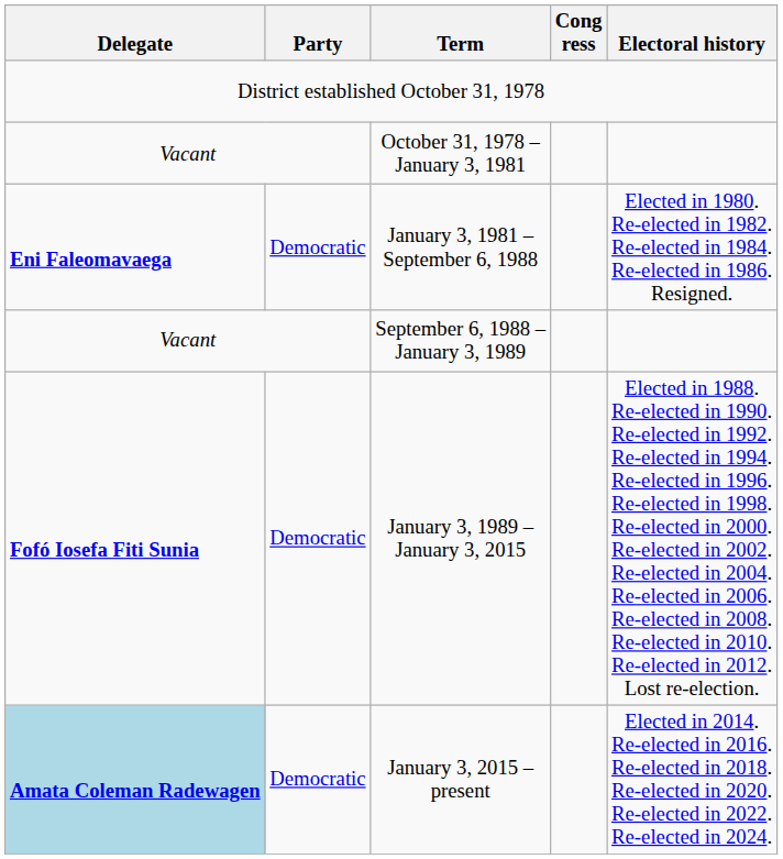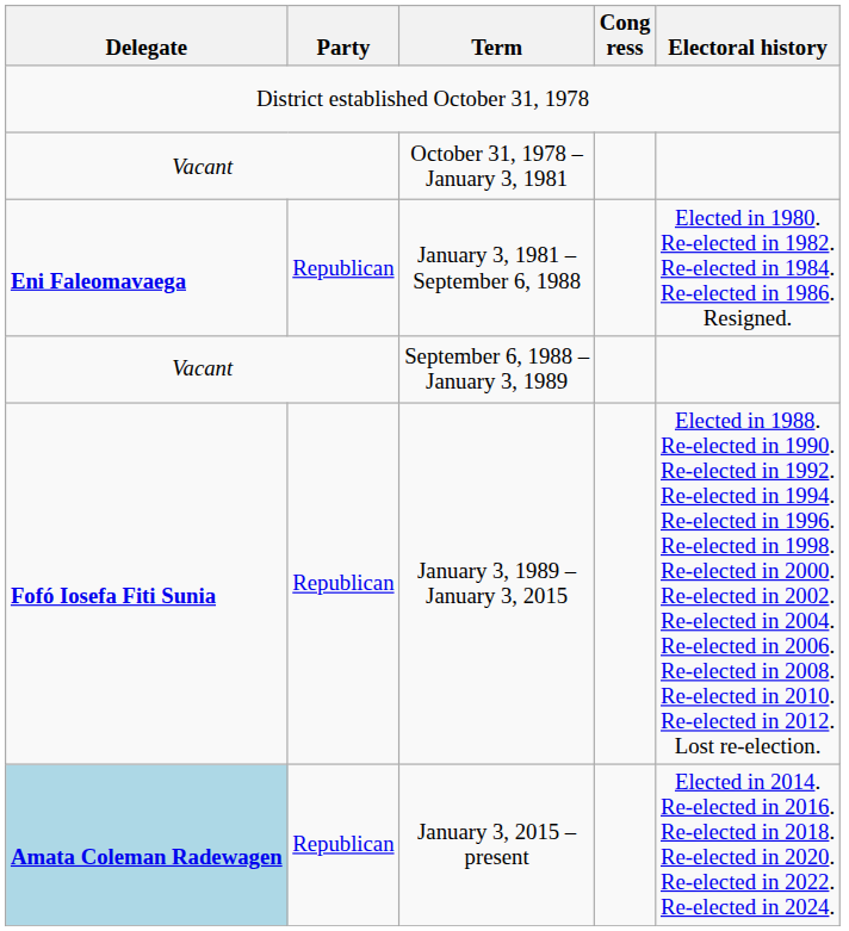January 3, 1981 – September 6, 1988 | Party: Democratic -> Republican
January 3, 1989 – January 3, 2015 | Party: Democratic -> Republican
January 3, 2015 – present | Party: Democratic -> Republican
